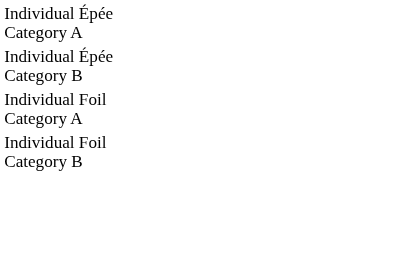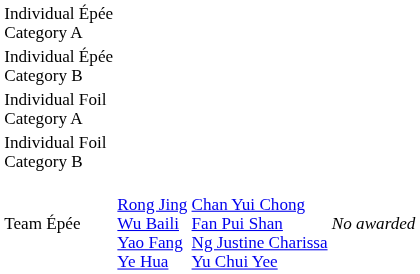+ row: Team Épée | Rong Jing Wu Baili Yao Fang Ye Hua | Chan Yui Chong Fan Pui Shan Ng Justine Charissa Yu Chui Yee | No awarded
